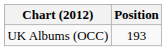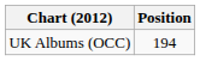UK Albums (OCC) | Position: 193 -> 194
